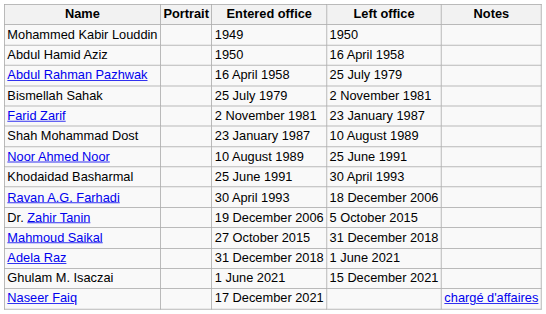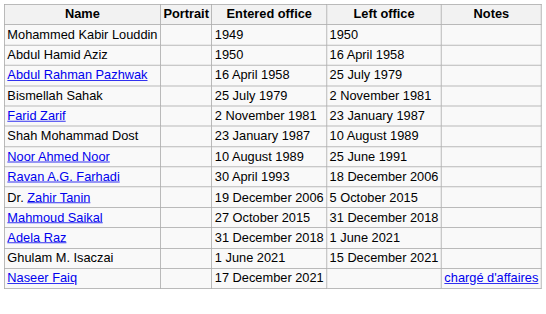- row: Khodaidad Basharmal | 25 June 1991 | 30 April 1993
